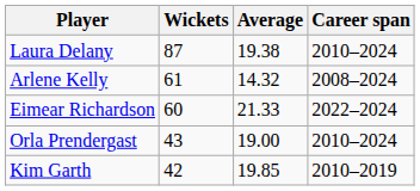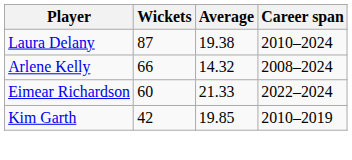Arlene Kelly | Wickets: 61 -> 66
- row: Orla Prendergast | 43 | 19.00 | 2010–2024
